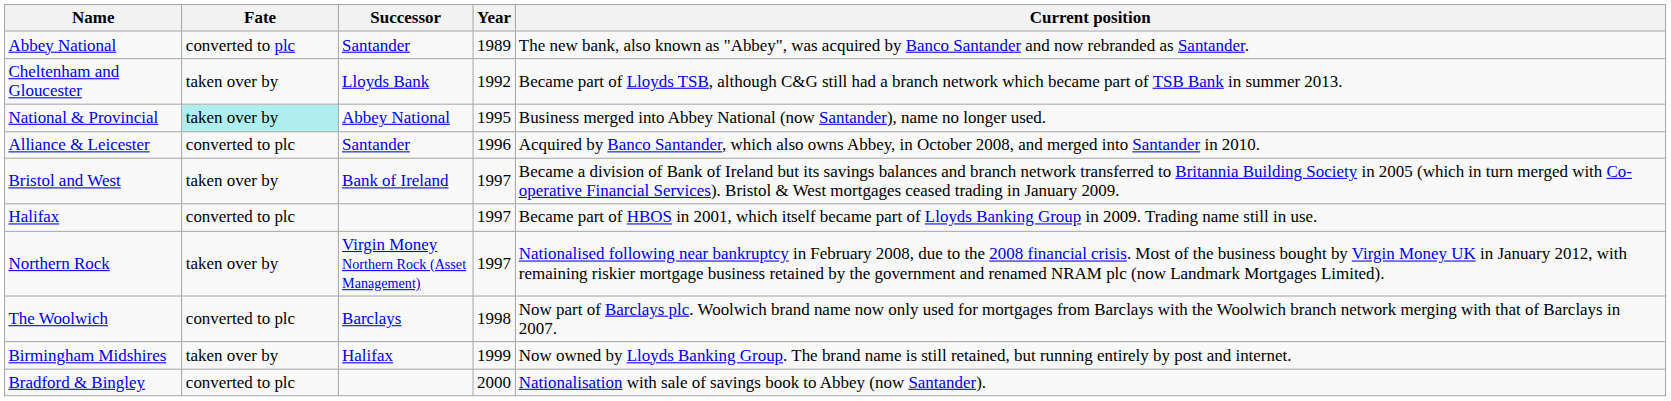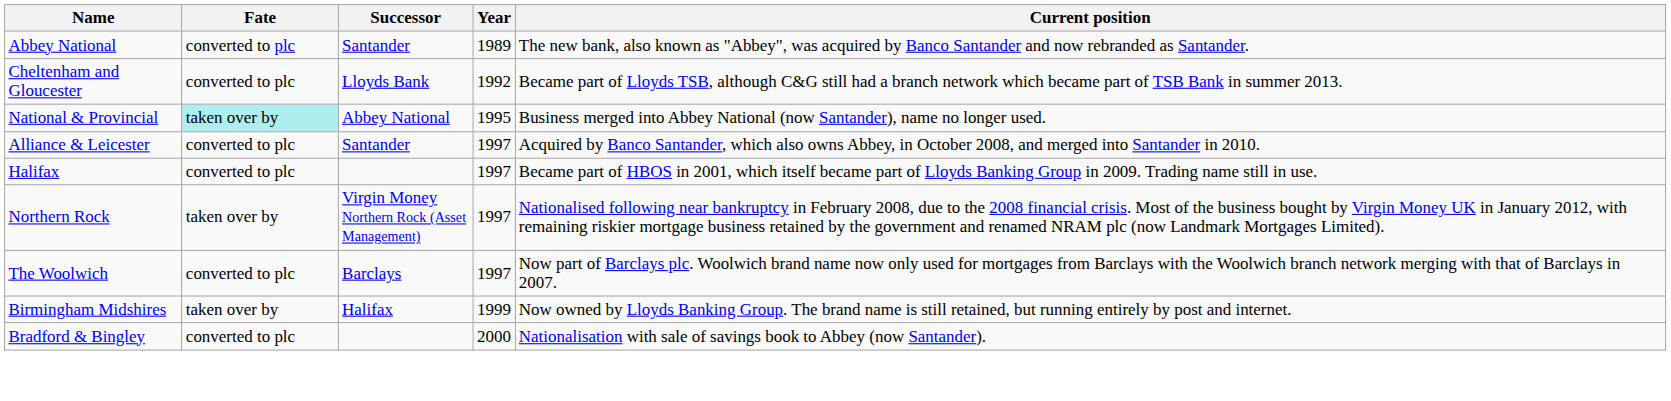Cheltenham and Gloucester | Fate: taken over by -> converted to plc
Alliance & Leicester | Year: 1996 -> 1997
- row: Bristol and West | taken over by | Bank of Ireland | 1997 | Became a division of Bank of Ireland but its savings balances and branch network transferred to Britannia Building Society in 2005 (which in turn merged with Co-operative Financial Services). Bristol & West mortgages ceased trading in January 2009.
The Woolwich | Year: 1998 -> 1997
